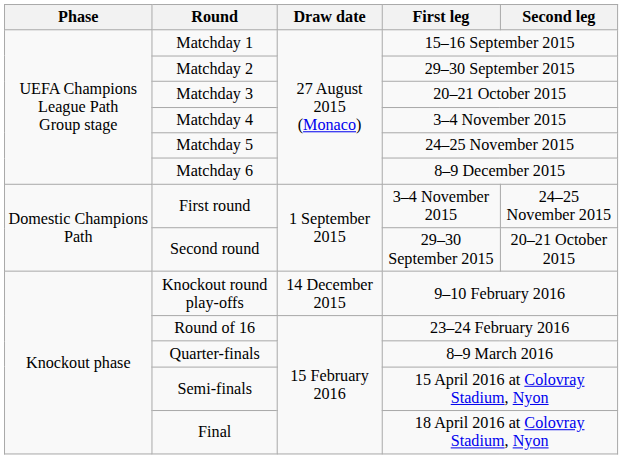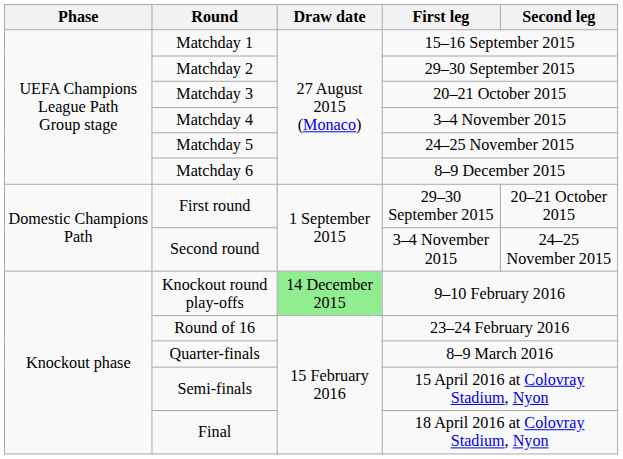First round | First leg: 3–4 November 2015 -> 29–30 September 2015
First round | Second leg: 24–25 November 2015 -> 20–21 October 2015
Second round | First leg: 29–30 September 2015 -> 3–4 November 2015
Second round | Second leg: 20–21 October 2015 -> 24–25 November 2015
Knockout round play-offs | Draw date: no background -> lightgreen background
